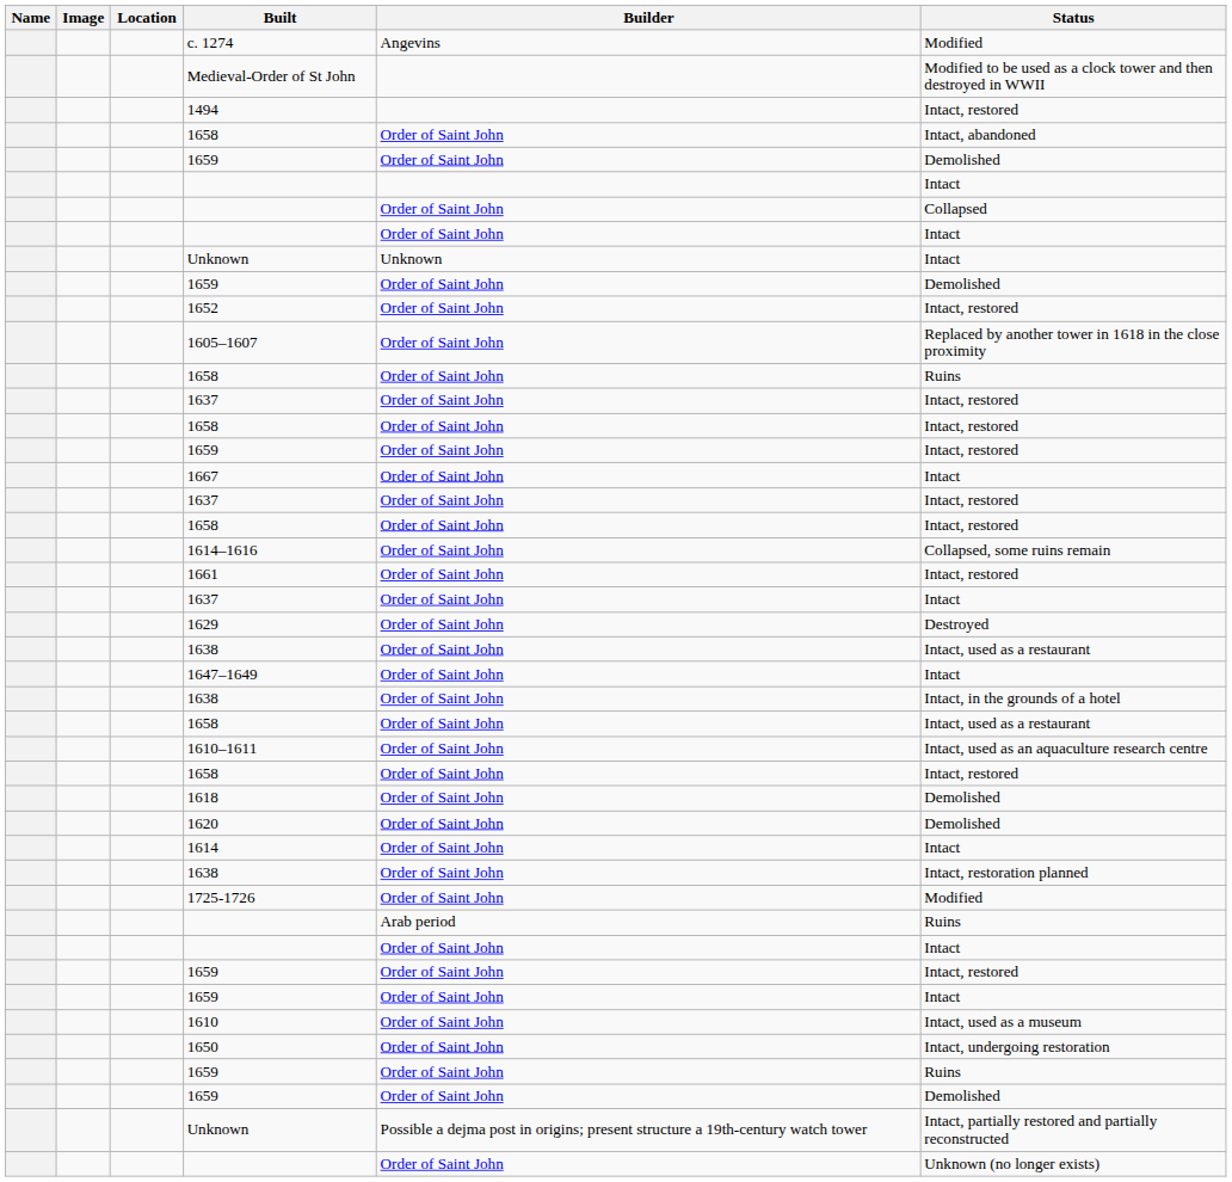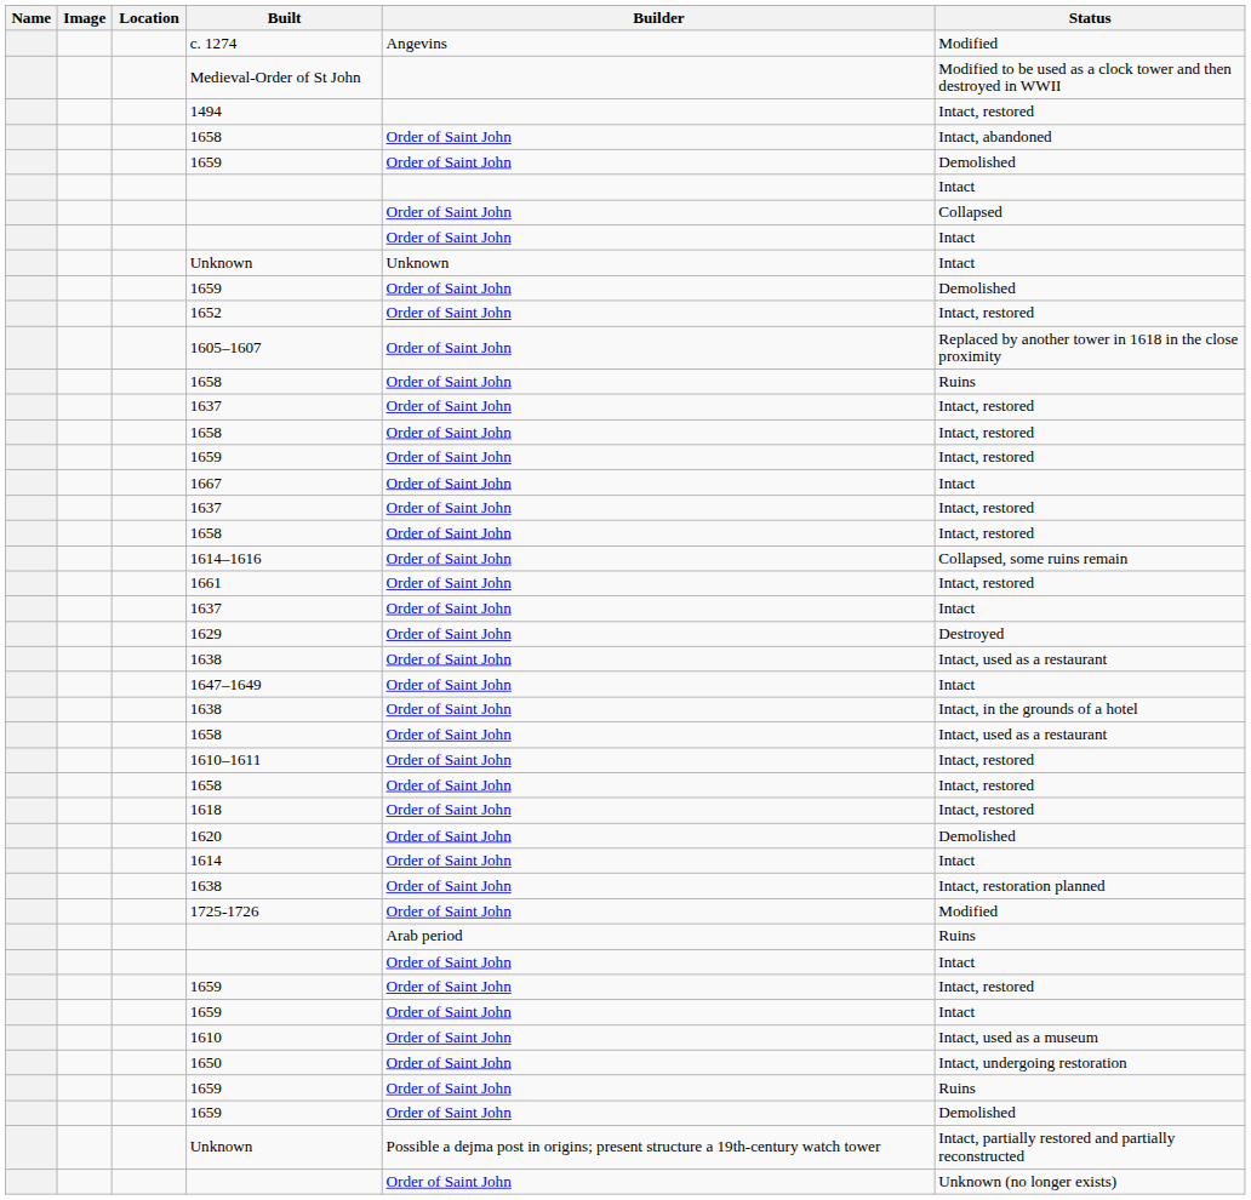1610–1611 | Status: Intact, used as an aquaculture research centre -> Intact, restored
1618 | Status: Demolished -> Intact, restored
